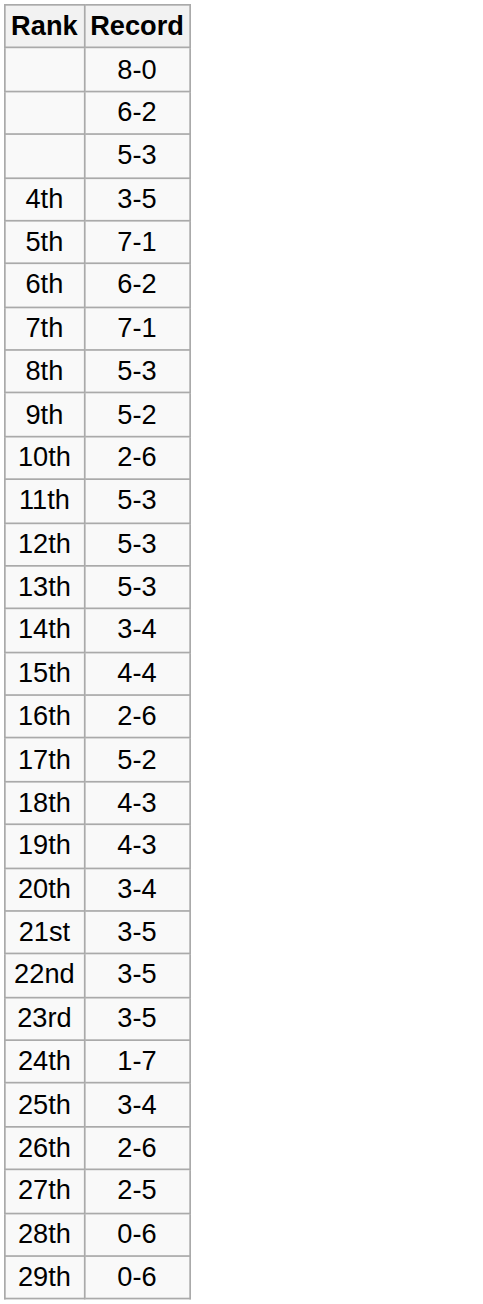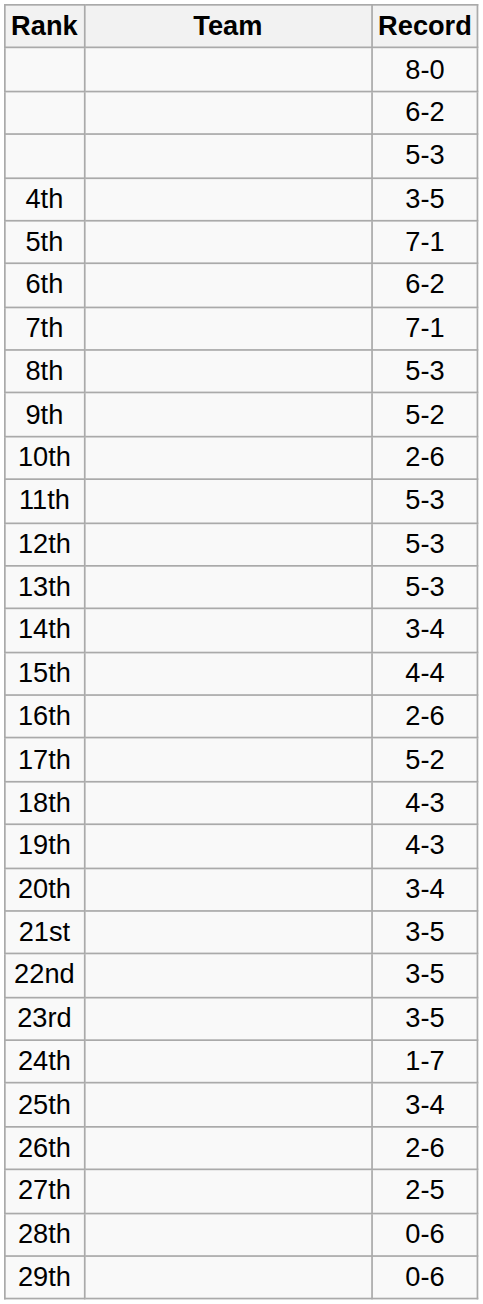+ column: Team
